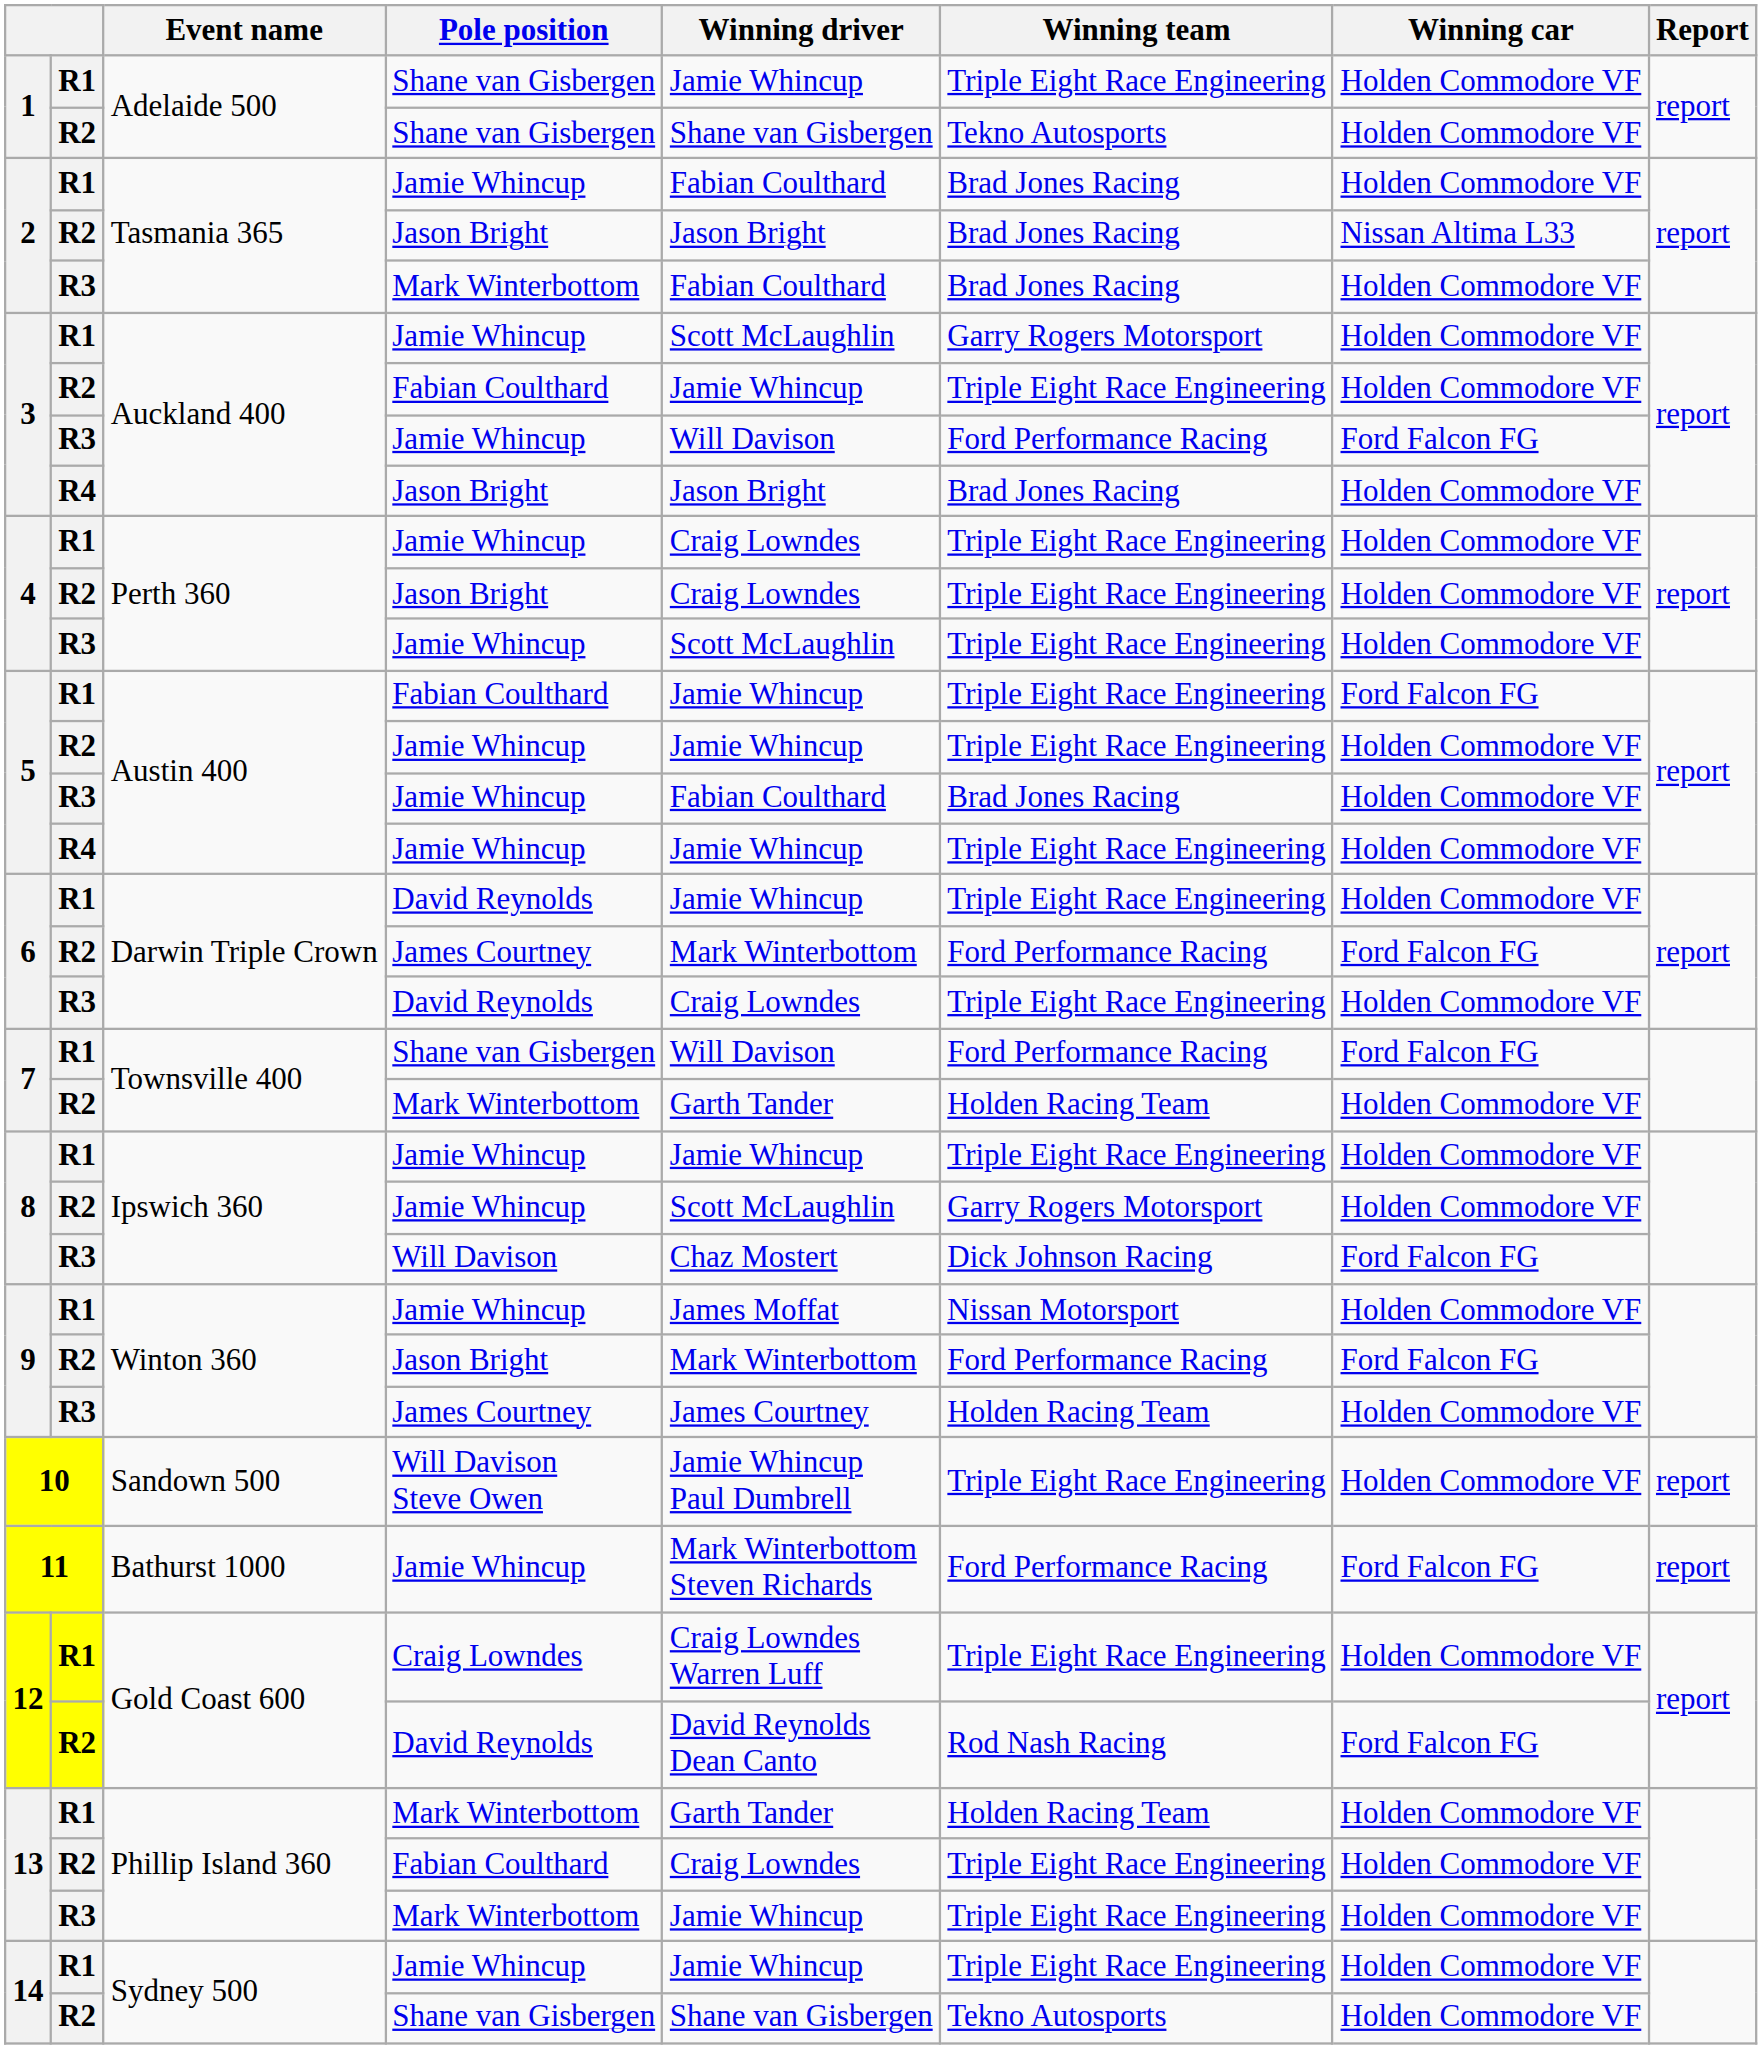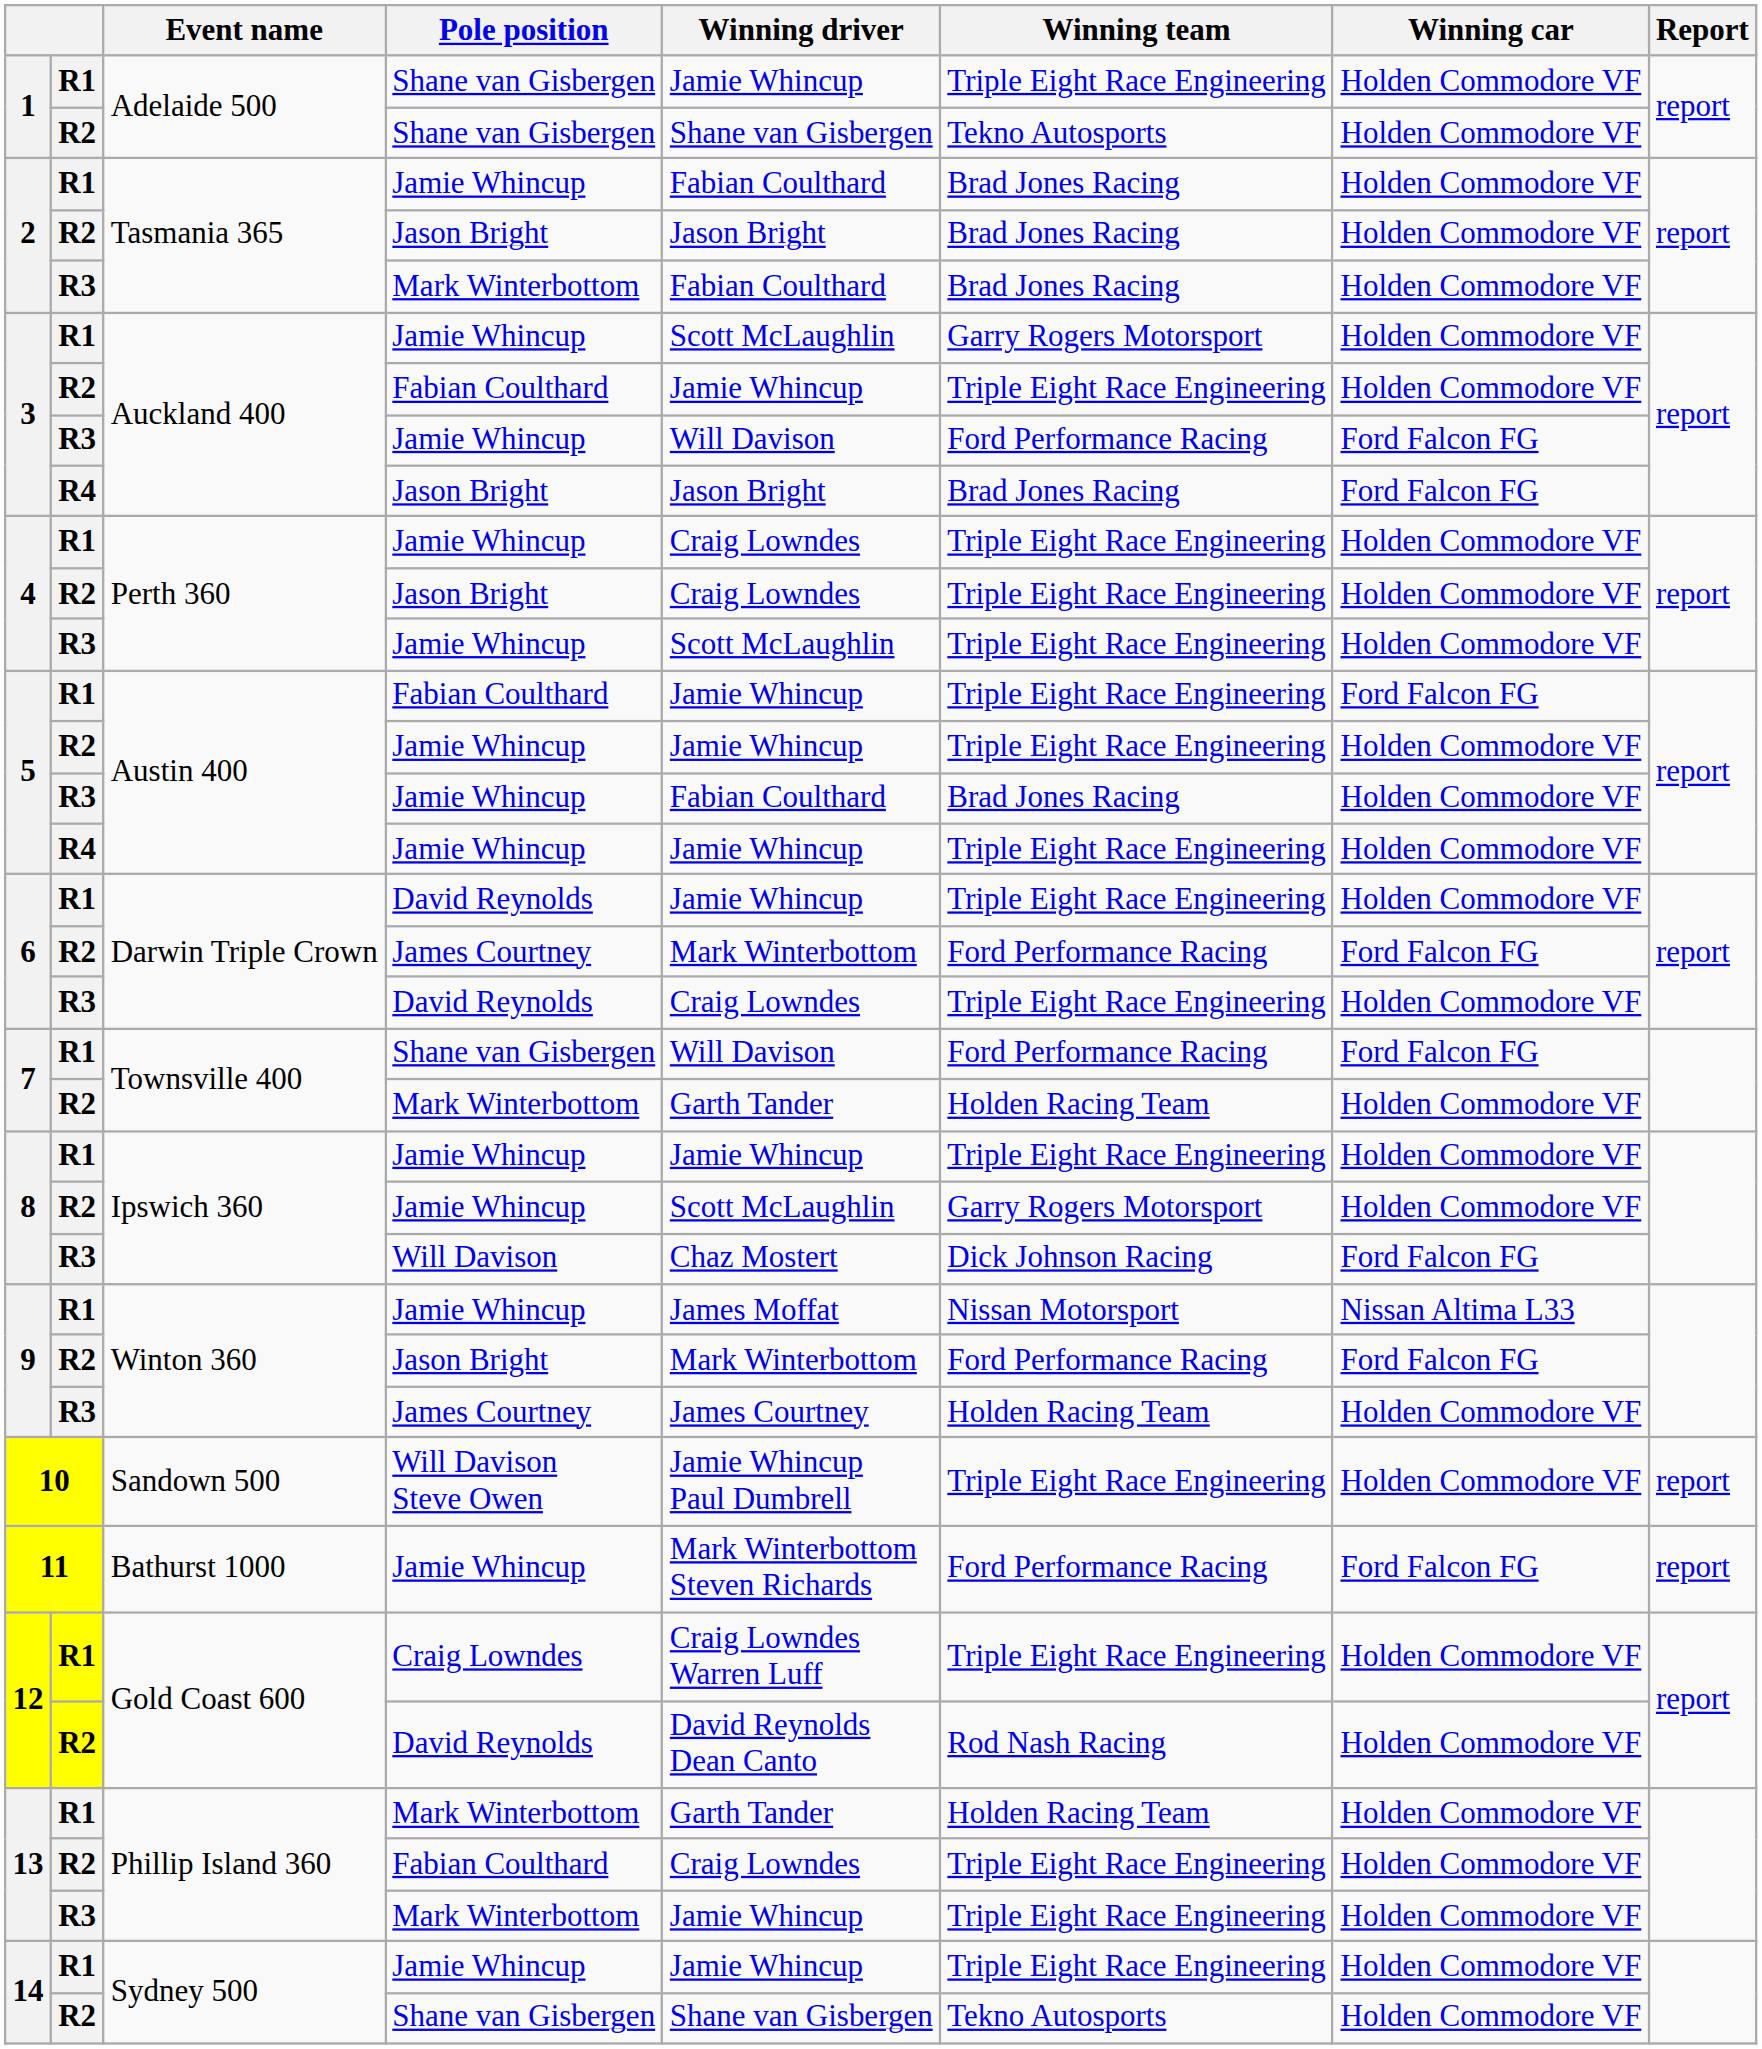2 / R2 | Winning car: Nissan Altima L33 -> Holden Commodore VF
3 / R4 | Winning car: Holden Commodore VF -> Ford Falcon FG
9 / R1 | Winning car: Holden Commodore VF -> Nissan Altima L33
12 / R2 | Winning car: Ford Falcon FG -> Holden Commodore VF
